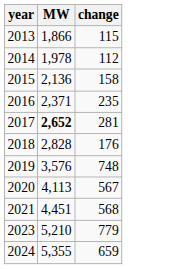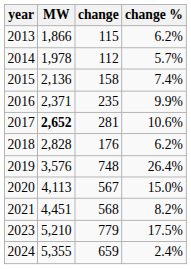+ column: change % | 6.2% | 5.7% | 7.4% | 9.9% | 10.6% | 6.2% | 26.4% | 15.0% | 8.2% | 17.5% | 2.4%
